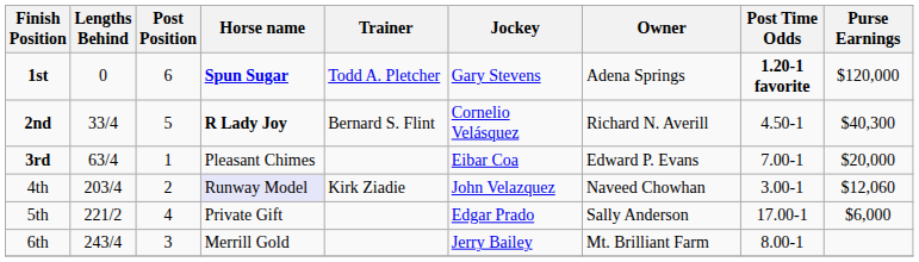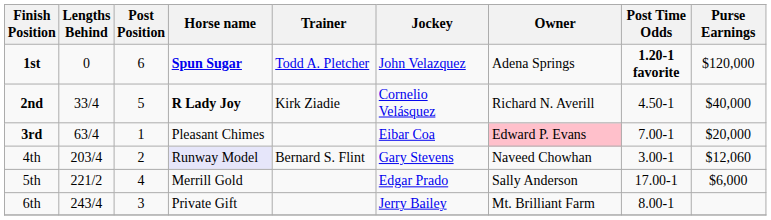1st | Jockey: Gary Stevens -> John Velazquez
2nd | Trainer: Bernard S. Flint -> Kirk Ziadie
2nd | Purse Earnings: $40,300 -> $40,000
3rd | Owner: no background -> pink background
4th | Trainer: Kirk Ziadie -> Bernard S. Flint
4th | Jockey: John Velazquez -> Gary Stevens
5th | Horse name: Private Gift -> Merrill Gold
6th | Horse name: Merrill Gold -> Private Gift
